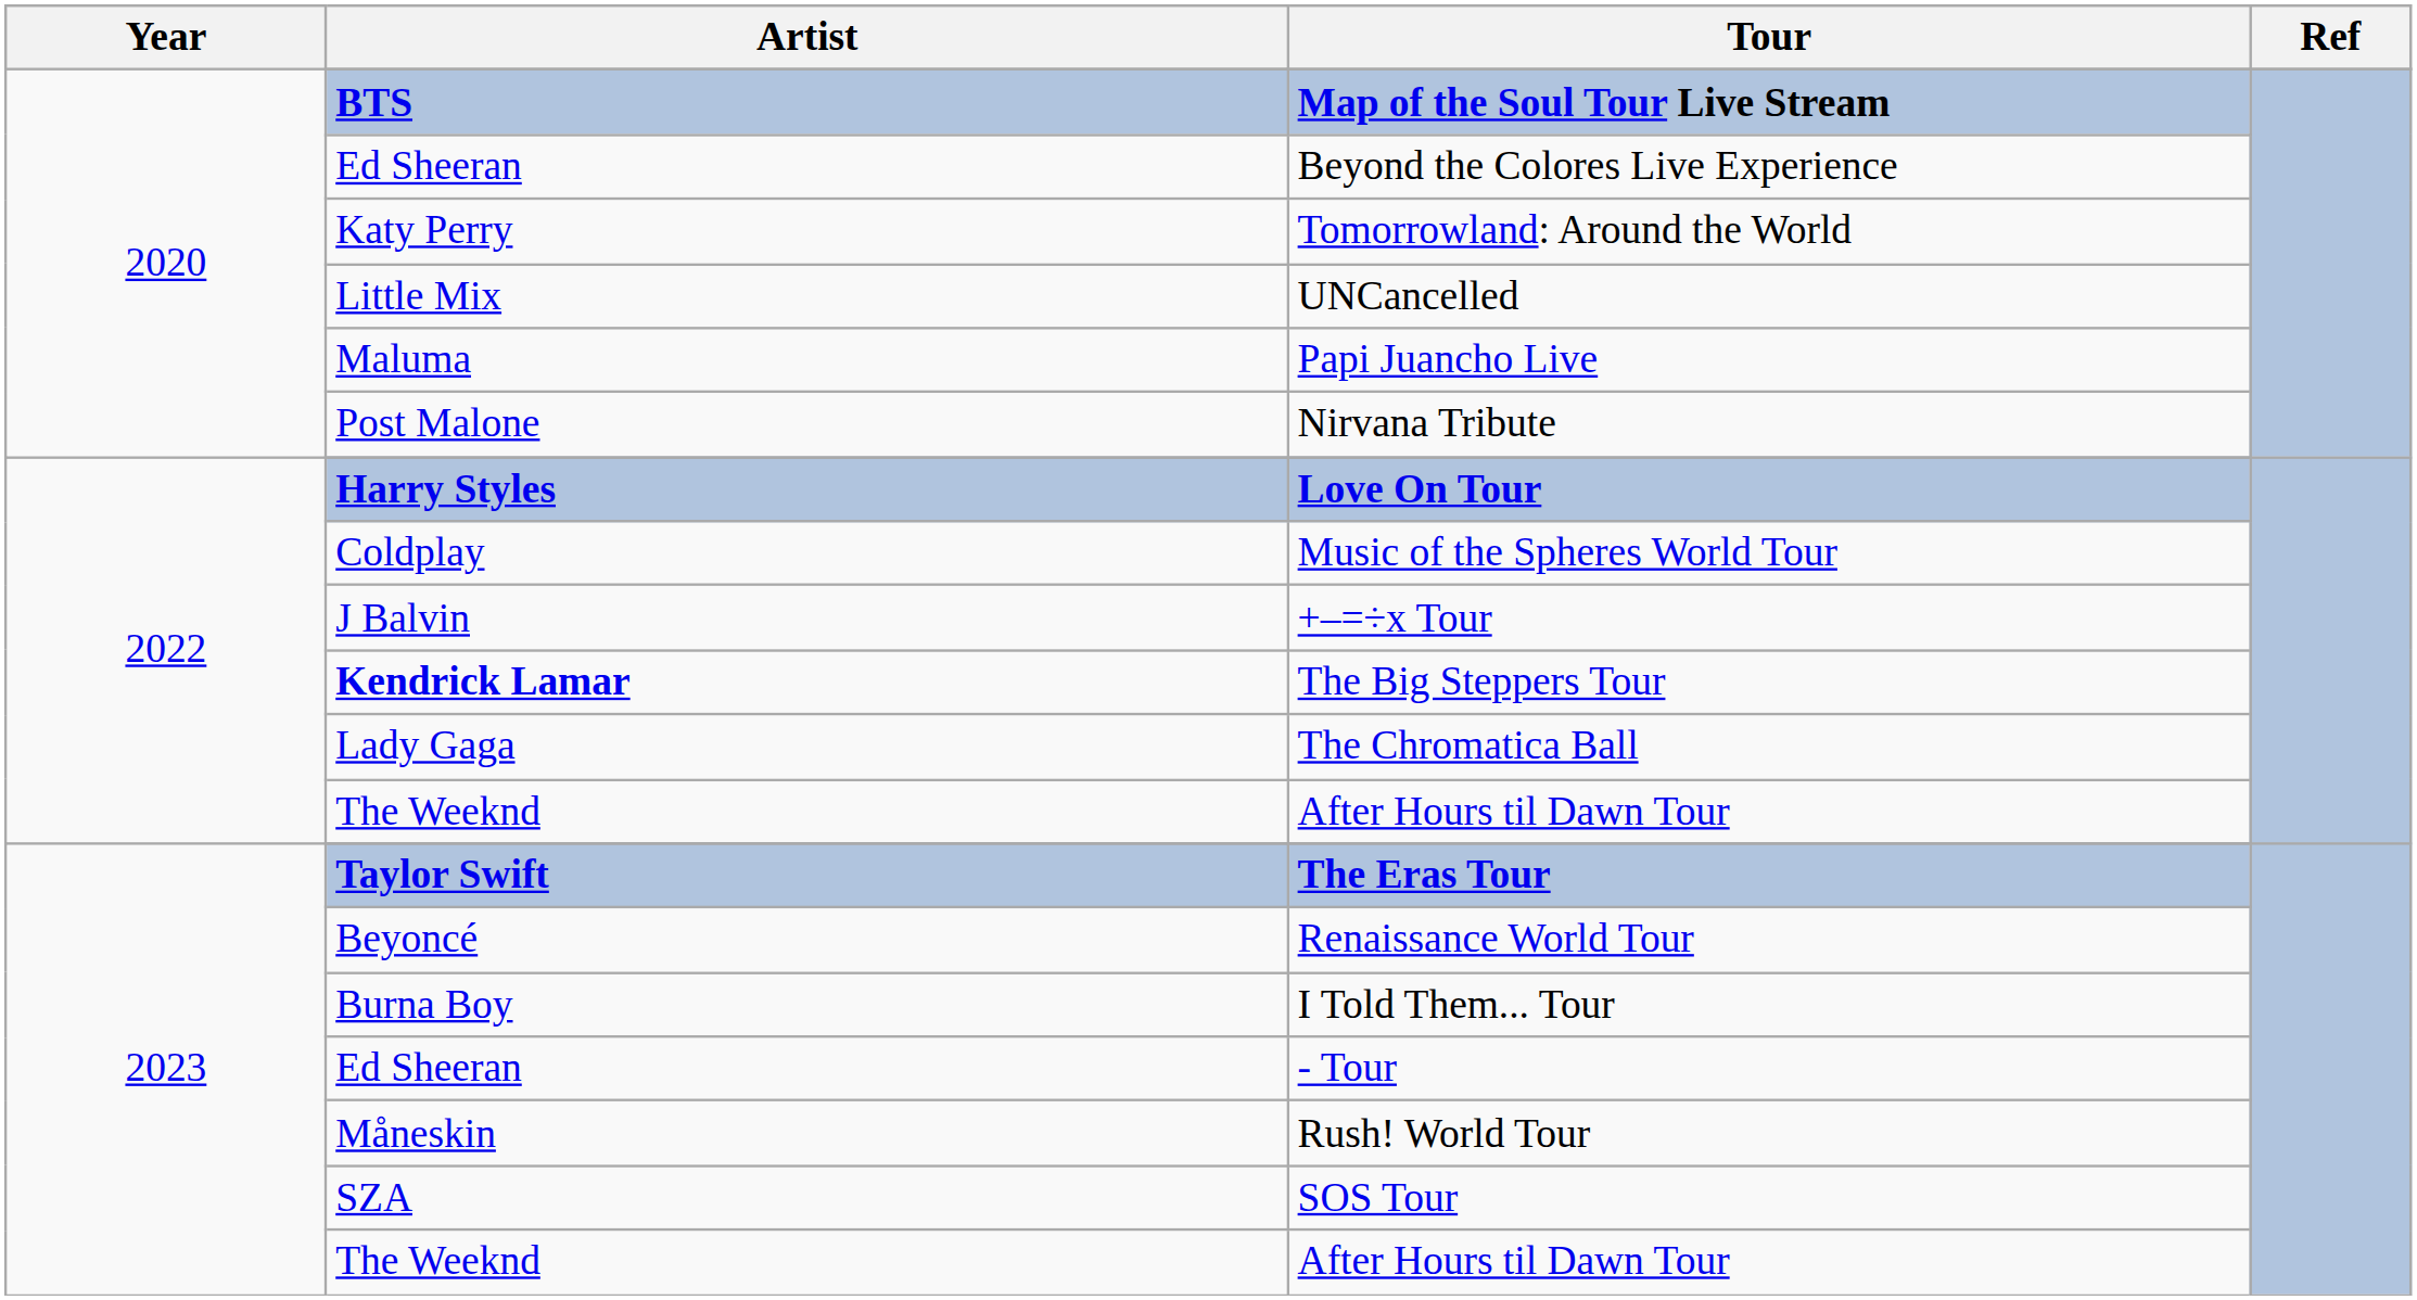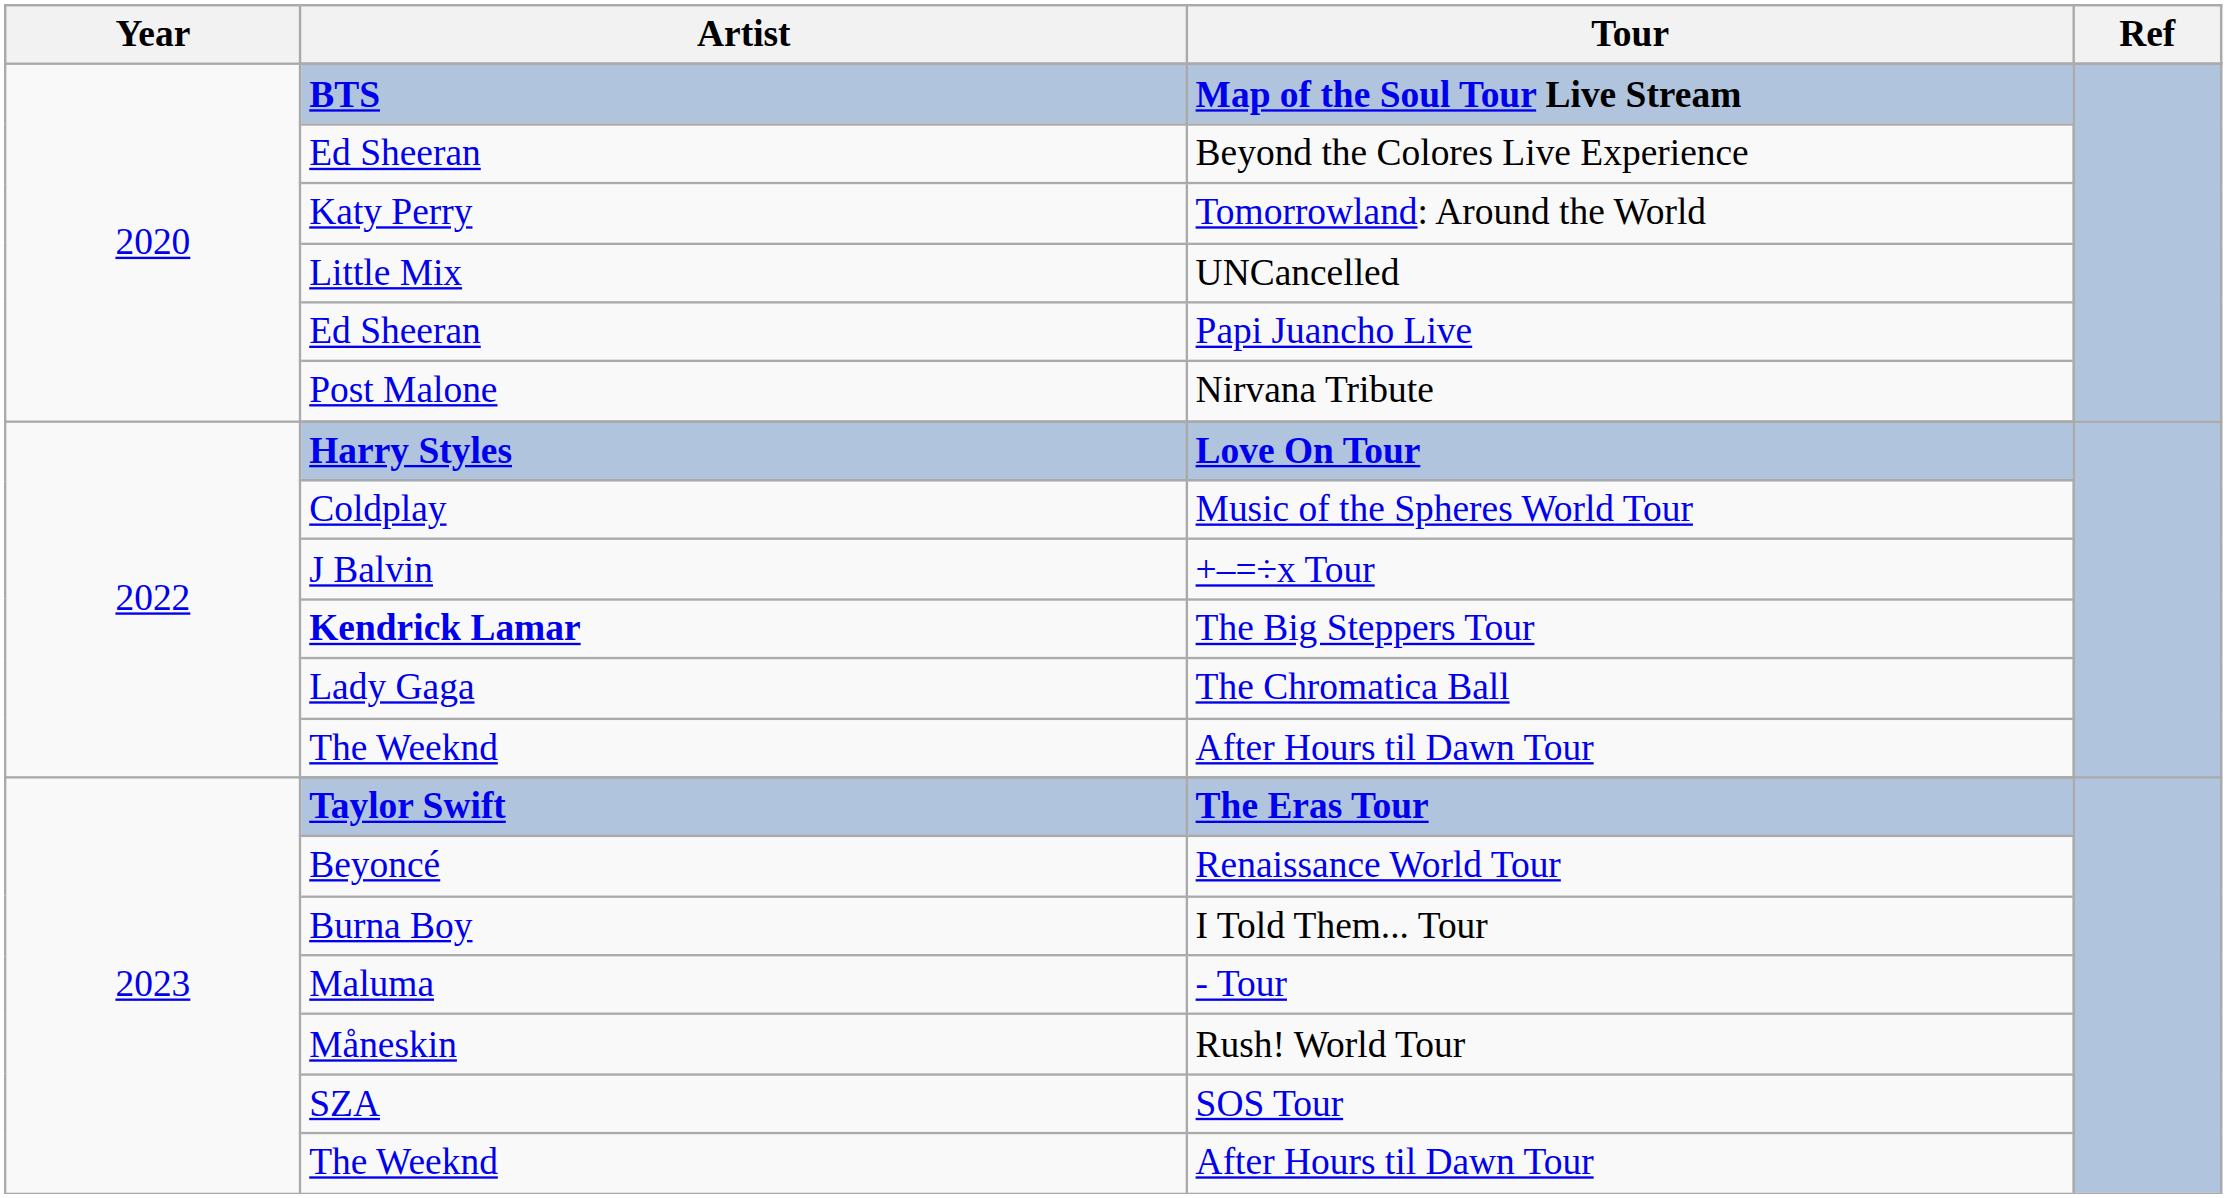Papi Juancho Live | Artist: Maluma -> Ed Sheeran
- Tour | Artist: Ed Sheeran -> Maluma
